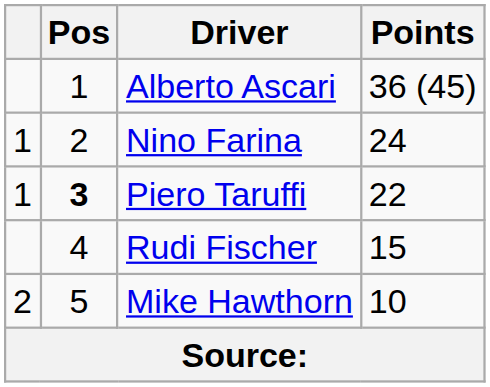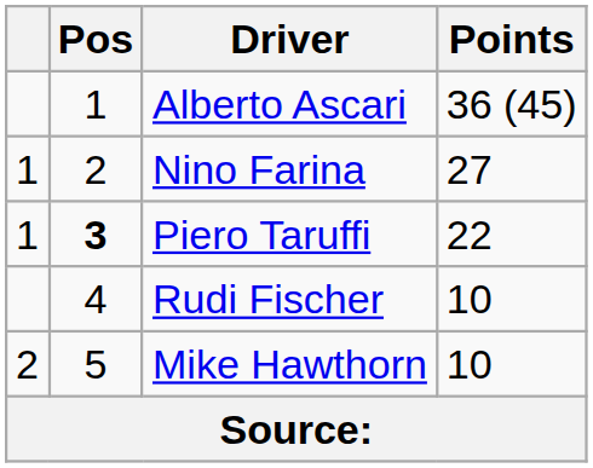Nino Farina | Points: 24 -> 27
Rudi Fischer | Points: 15 -> 10
